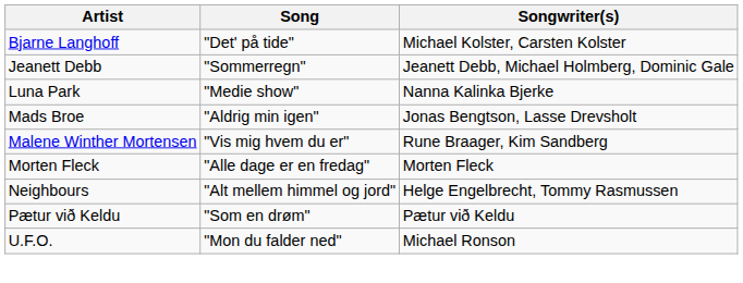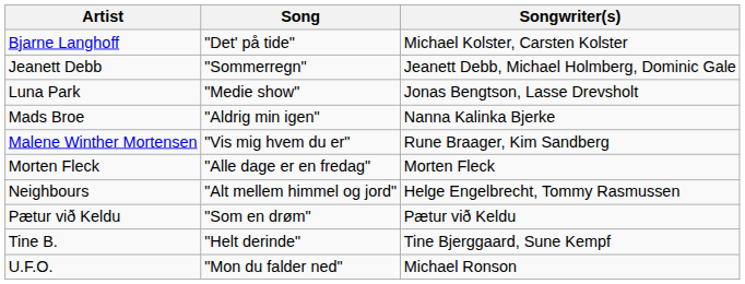Luna Park | Songwriter(s): Nanna Kalinka Bjerke -> Jonas Bengtson, Lasse Drevsholt
Mads Broe | Songwriter(s): Jonas Bengtson, Lasse Drevsholt -> Nanna Kalinka Bjerke
+ row: Tine B. | "Helt derinde" | Tine Bjerggaard, Sune Kempf
